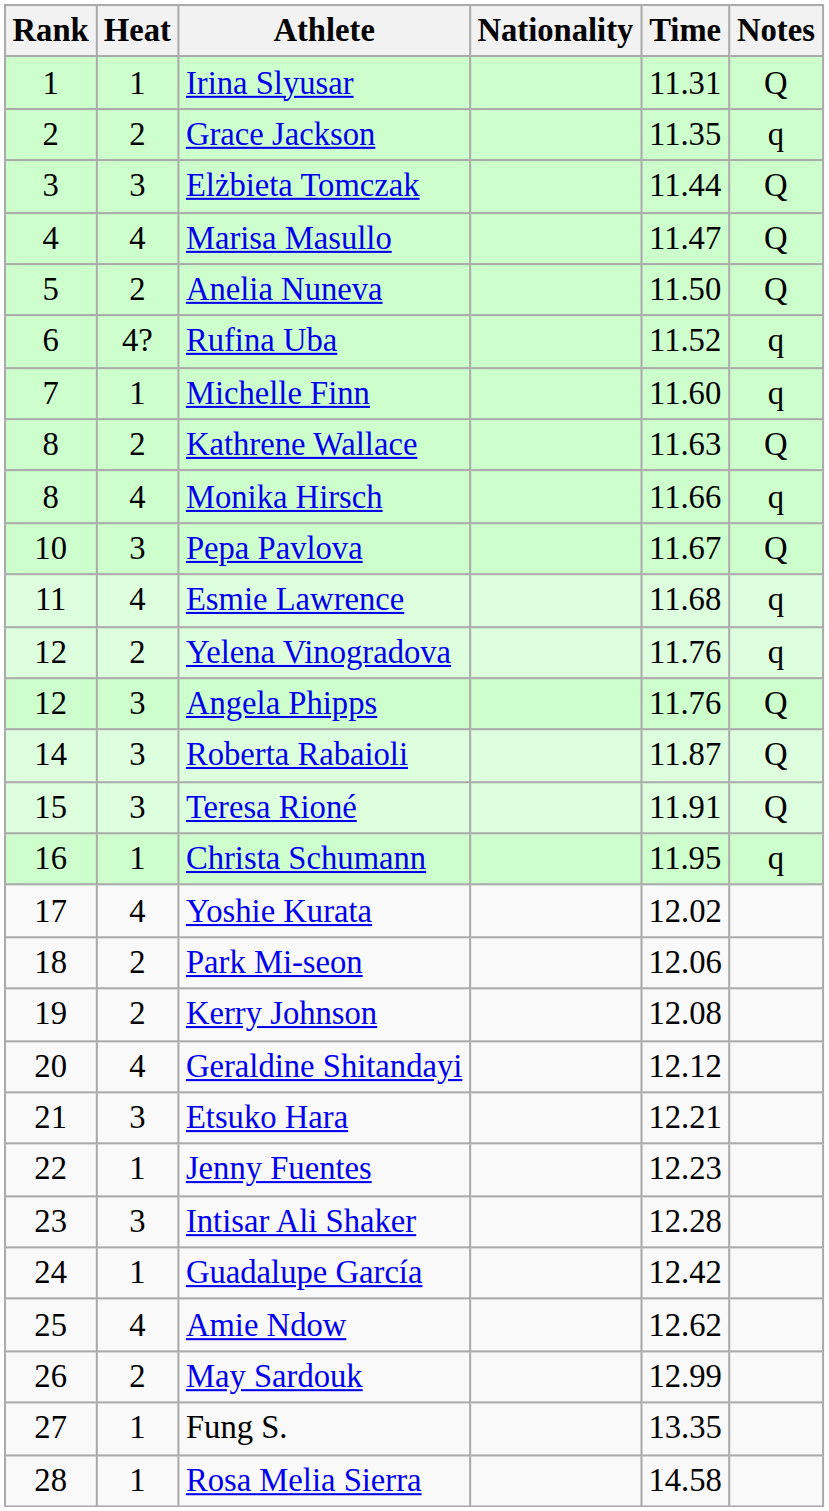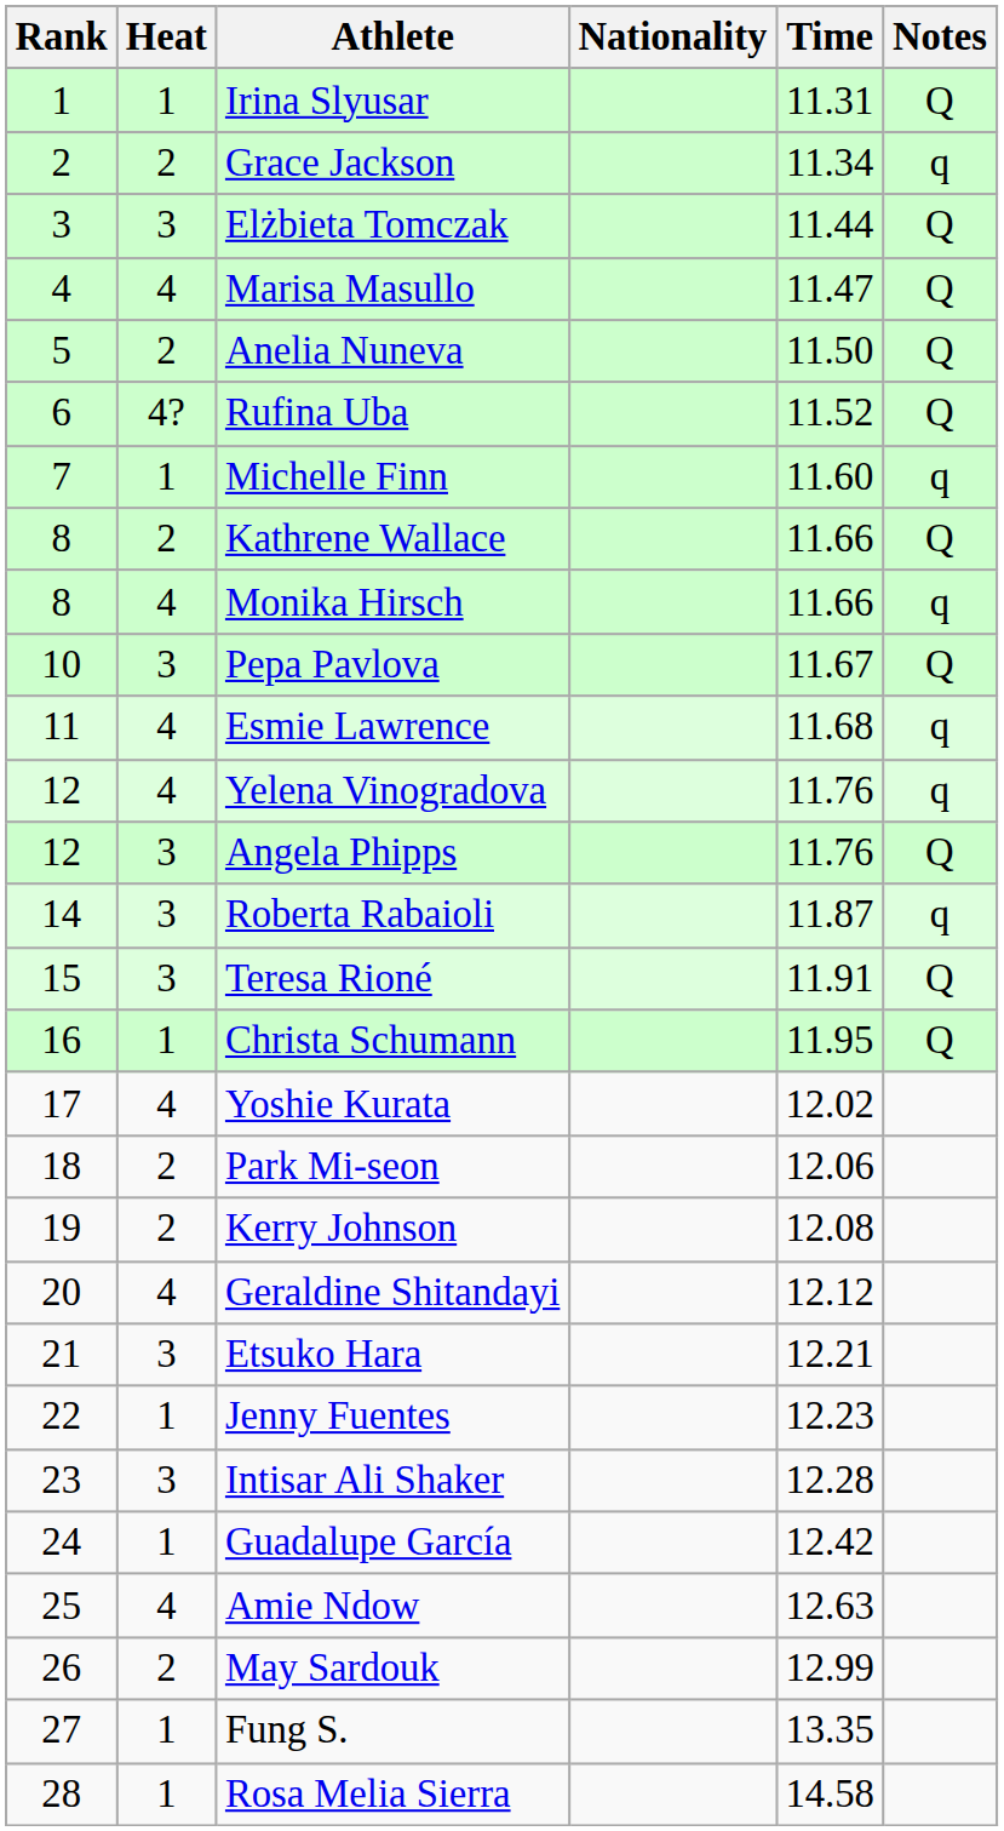Grace Jackson | Time: 11.35 -> 11.34
Rufina Uba | Notes: q -> Q
Kathrene Wallace | Time: 11.63 -> 11.66
Yelena Vinogradova | Heat: 2 -> 4
Roberta Rabaioli | Notes: Q -> q
Christa Schumann | Notes: q -> Q
Amie Ndow | Time: 12.62 -> 12.63
